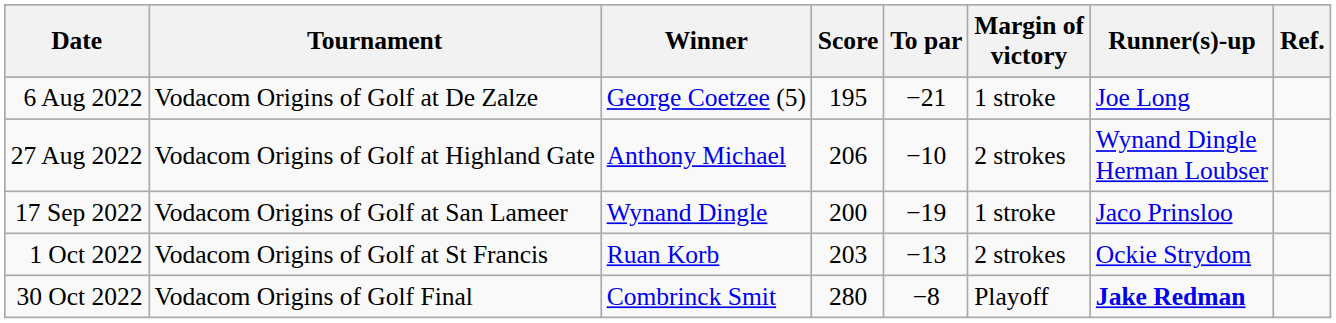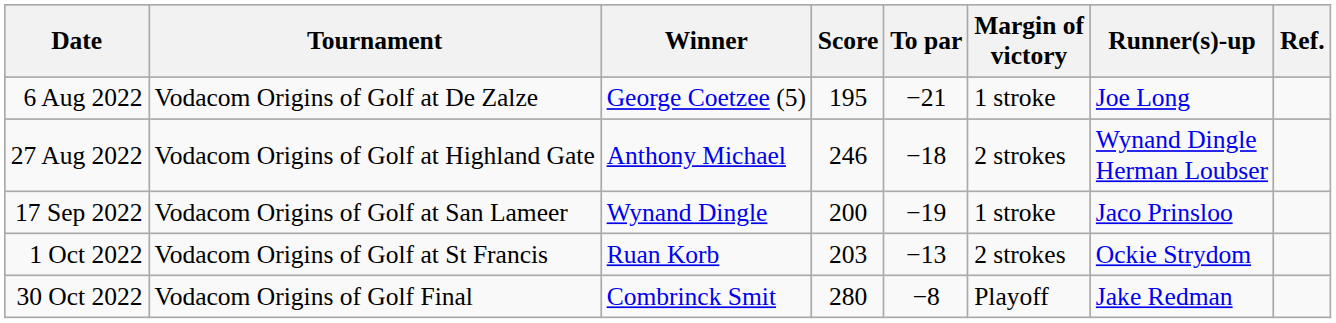27 Aug 2022 | Score: 206 -> 246
27 Aug 2022 | To par: −10 -> −18
30 Oct 2022 | Runner(s)-up: bold -> normal
